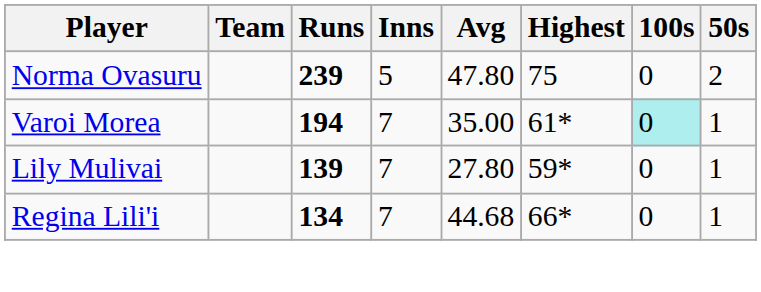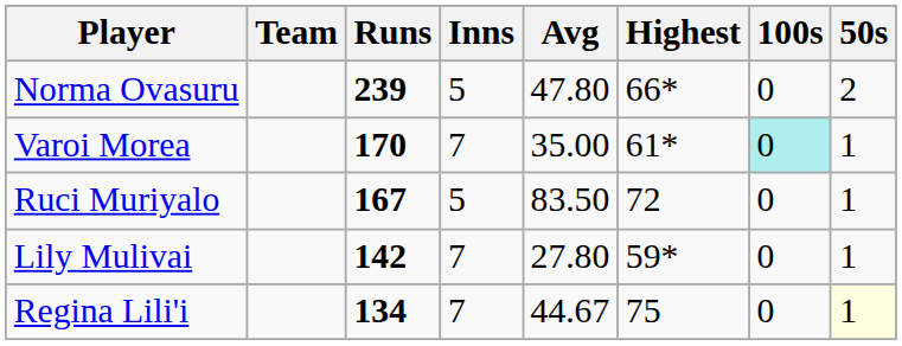Norma Ovasuru | Highest: 75 -> 66*
Varoi Morea | Runs: 194 -> 170
+ row: Ruci Muriyalo | 167 | 5 | 83.50 | 72 | 0 | 1
Lily Mulivai | Runs: 139 -> 142
Regina Lili'i | Avg: 44.68 -> 44.67
Regina Lili'i | Highest: 66* -> 75
Regina Lili'i | 50s: no background -> lightyellow background
